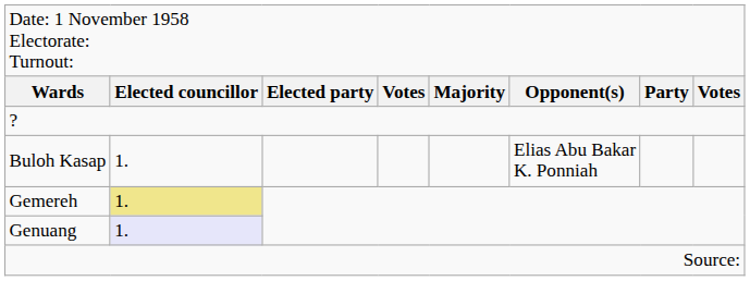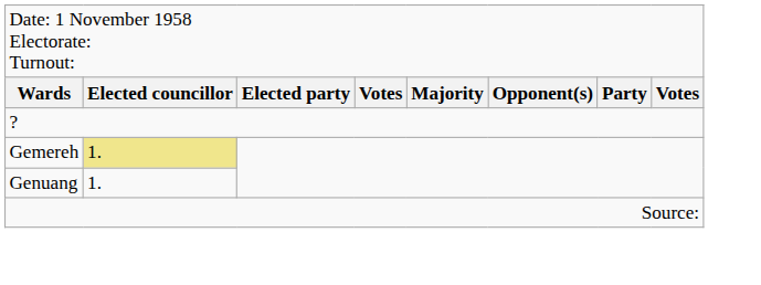- row: Buloh Kasap | 1. | Elias Abu Bakar K. Ponniah
Genuang | column 2: lavender background -> no background
